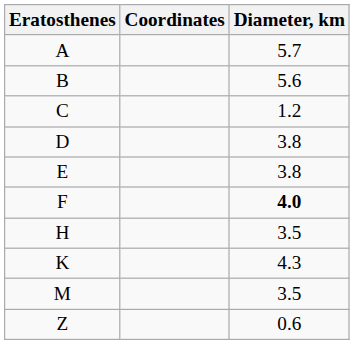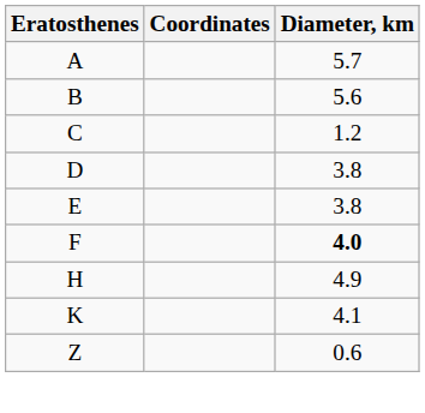H | Diameter, km: 3.5 -> 4.9
K | Diameter, km: 4.3 -> 4.1
- row: M | 3.5
